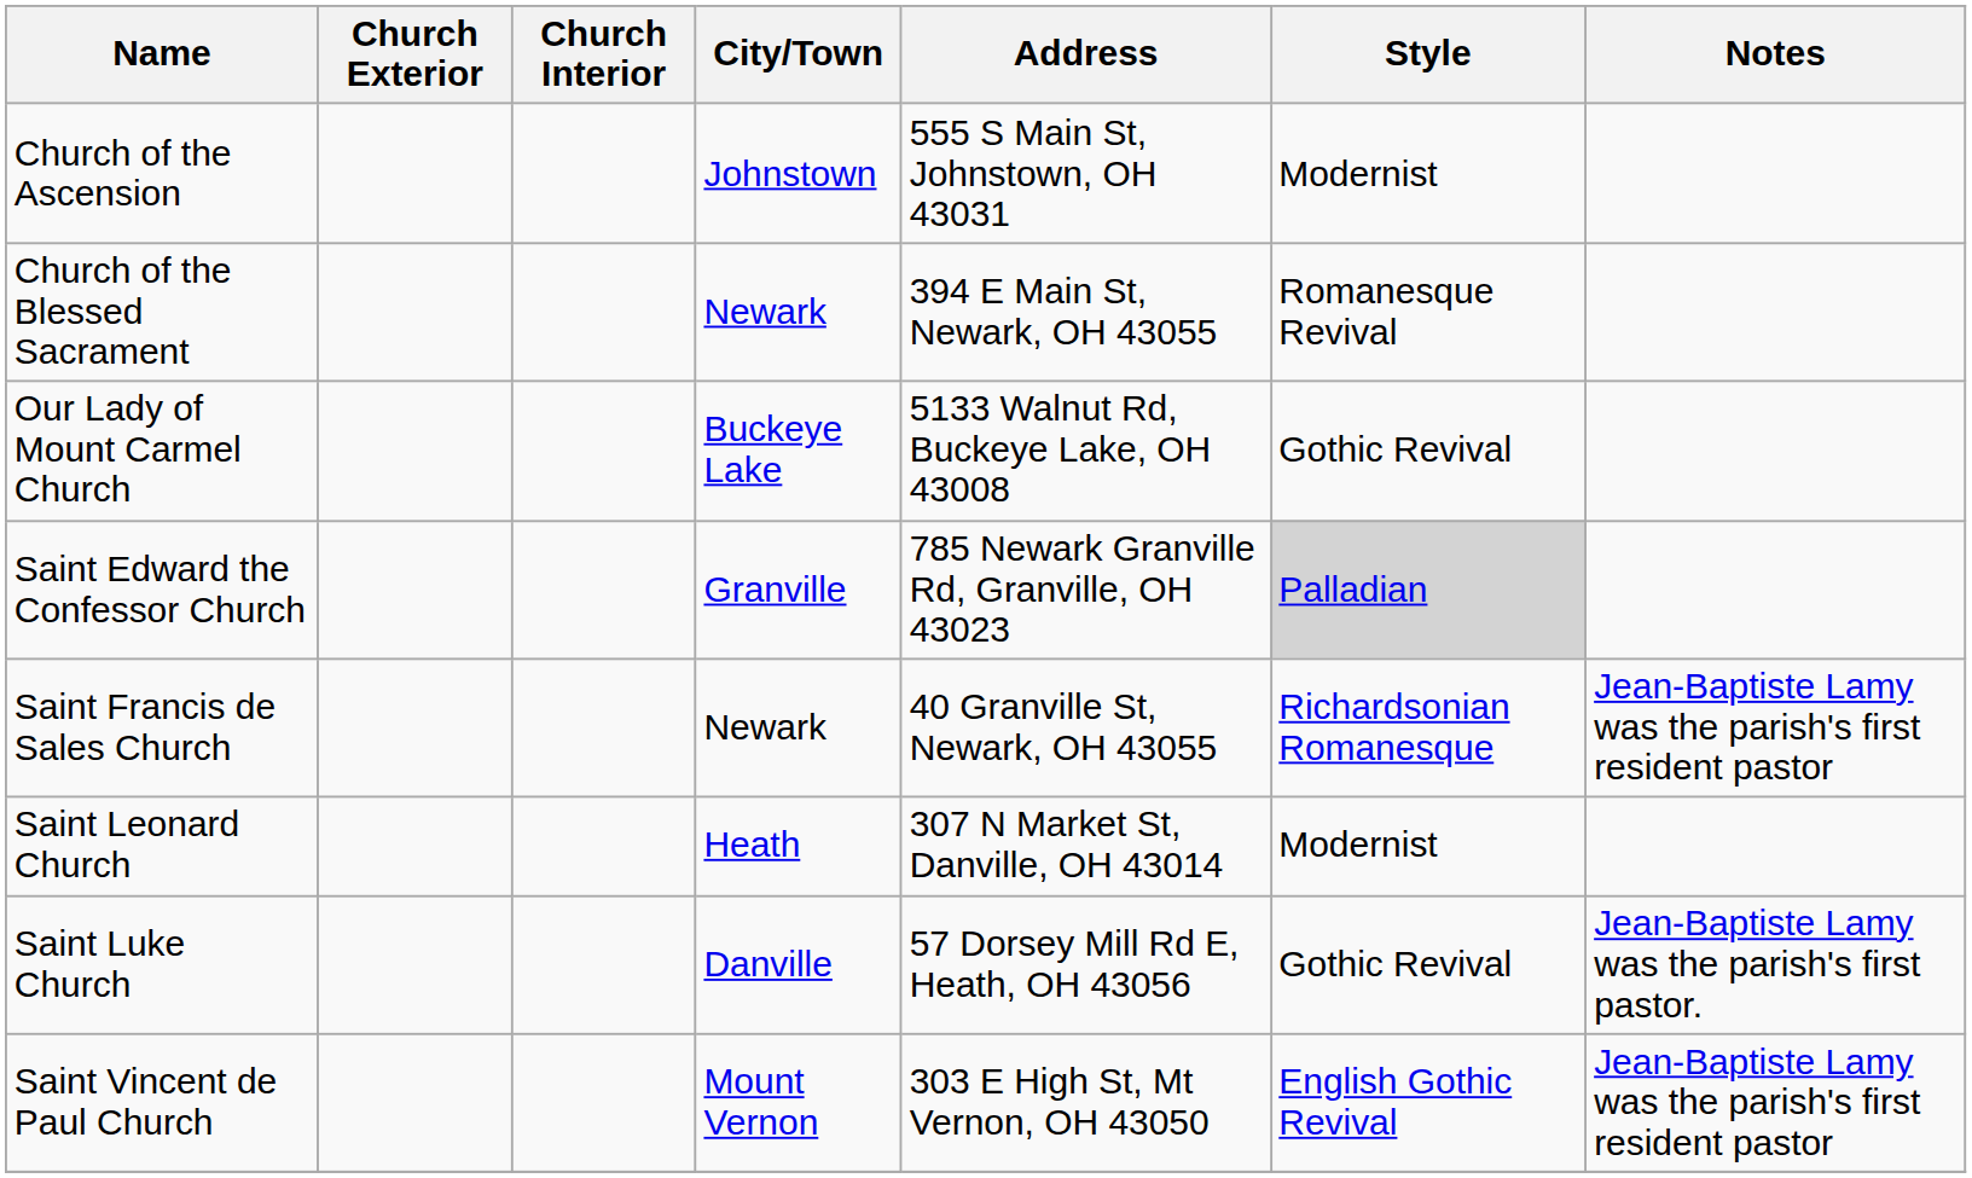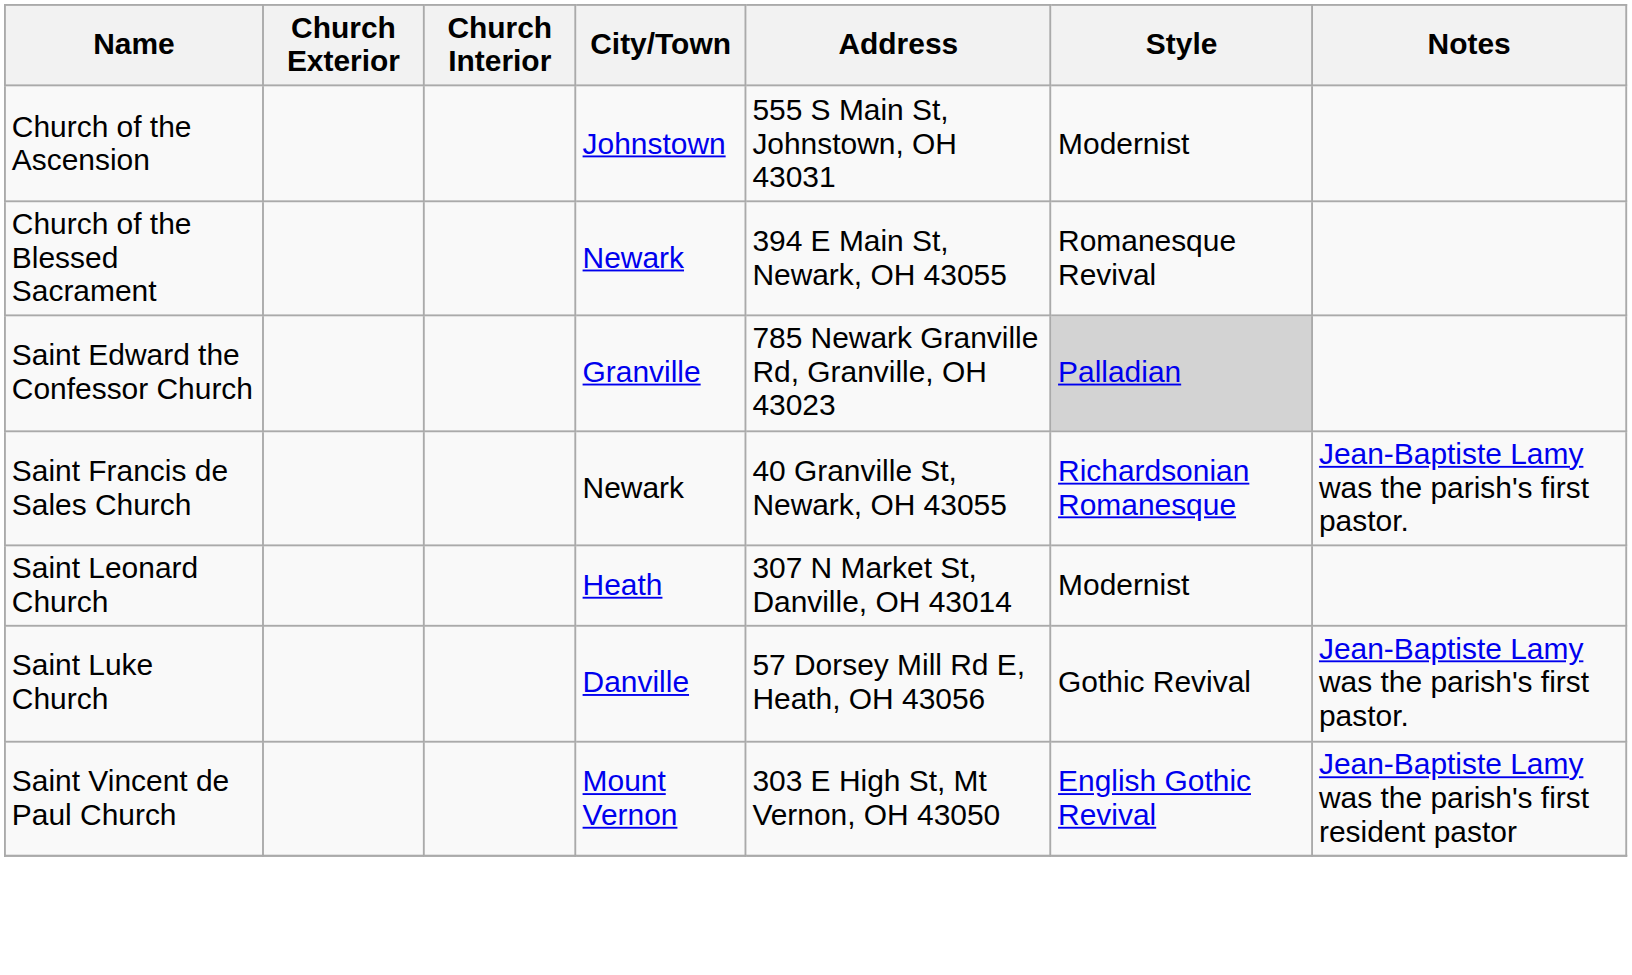- row: Our Lady of Mount Carmel Church | Buckeye Lake | 5133 Walnut Rd, Buckeye Lake, OH 43008 | Gothic Revival
Saint Francis de Sales Church | Notes: Jean-Baptiste Lamy was the parish's first resident pastor -> Jean-Baptiste Lamy was the parish's first pastor.
